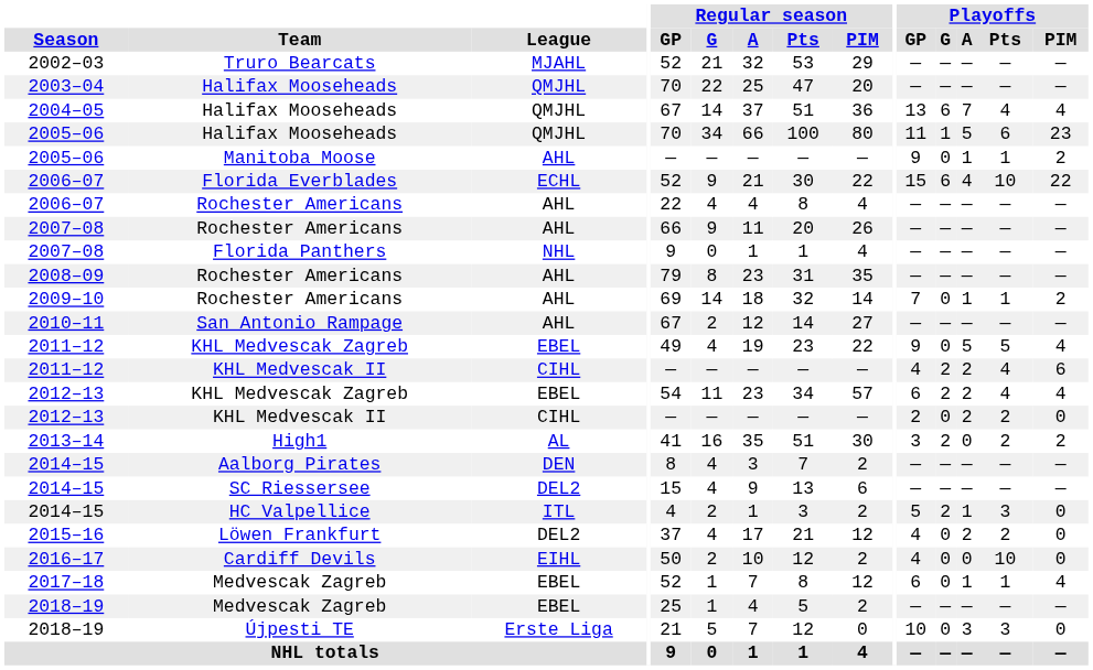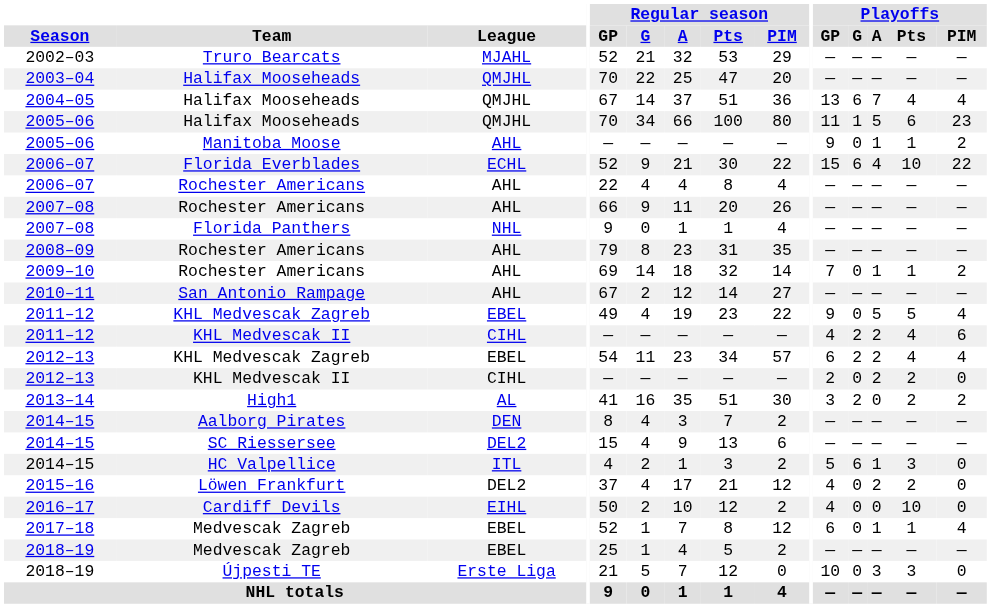2014–15 / HC Valpellice | Playoffs / G: 2 -> 6
